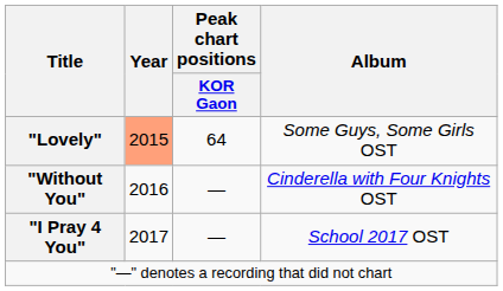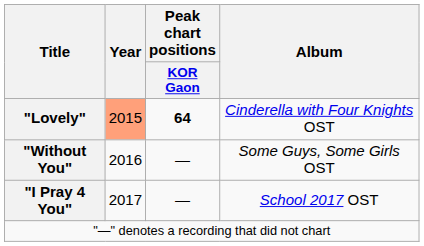"Lovely" | Peak chart positions / KOR Gaon: normal -> bold
"Lovely" | Album: Some Guys, Some Girls OST -> Cinderella with Four Knights OST
"Without You" | Album: Cinderella with Four Knights OST -> Some Guys, Some Girls OST
